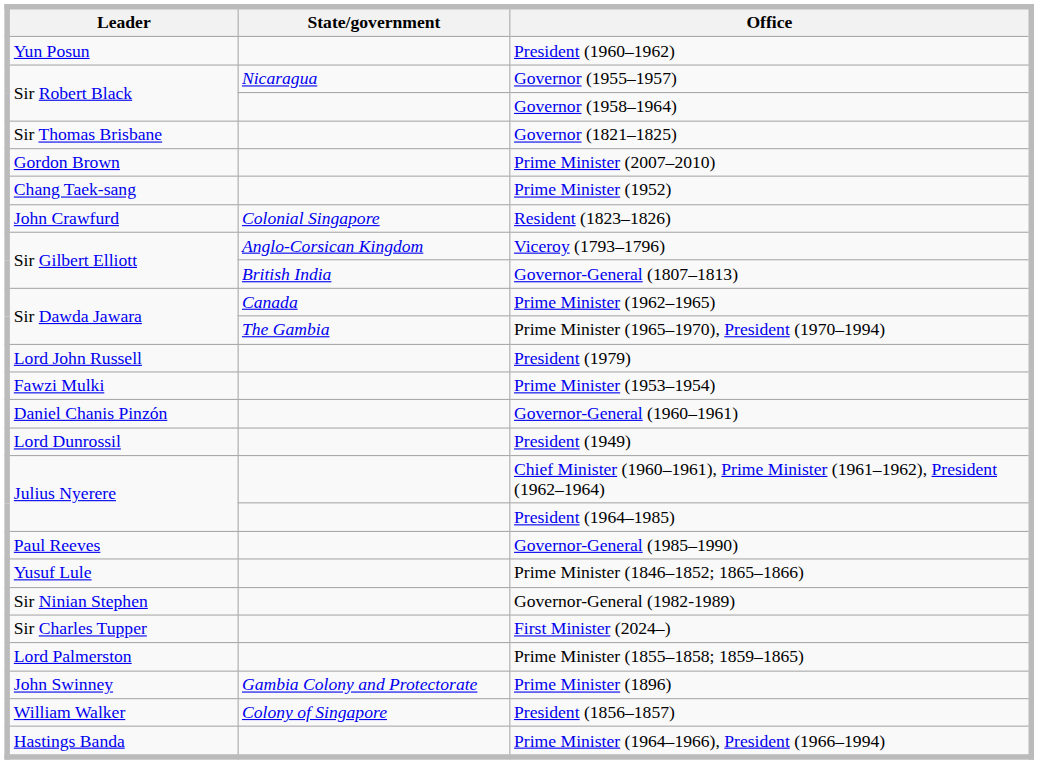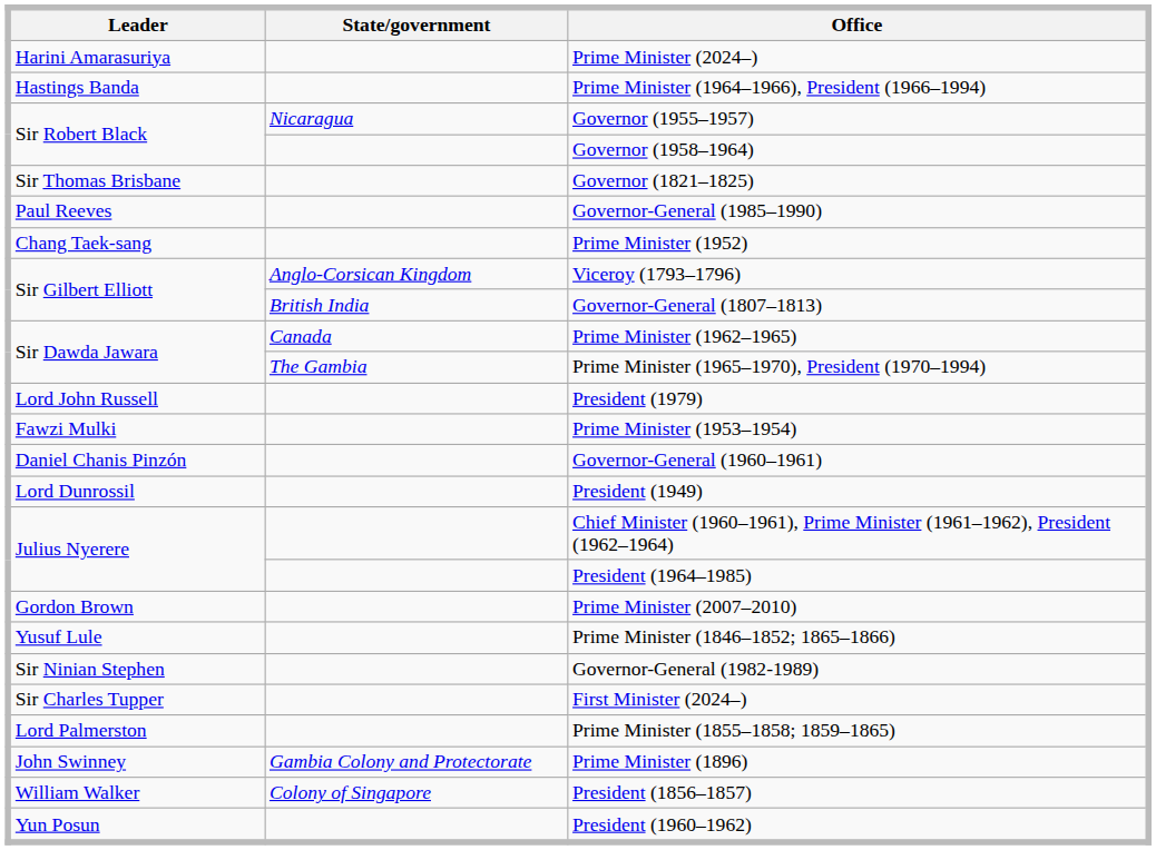+ row: Harini Amarasuriya | Prime Minister (2024–)
rows swapped: Prime Minister (1964–1966), President (1966–1994) <-> President (1960–1962)
rows swapped: Prime Minister (2007–2010) <-> Governor-General (1985–1990)
- row: John Crawfurd | Colonial Singapore | Resident (1823–1826)
